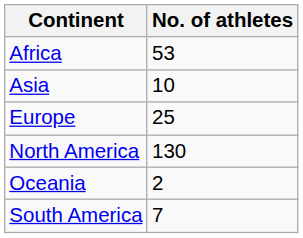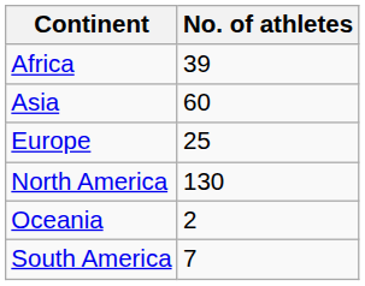Africa | No. of athletes: 53 -> 39
Asia | No. of athletes: 10 -> 60
